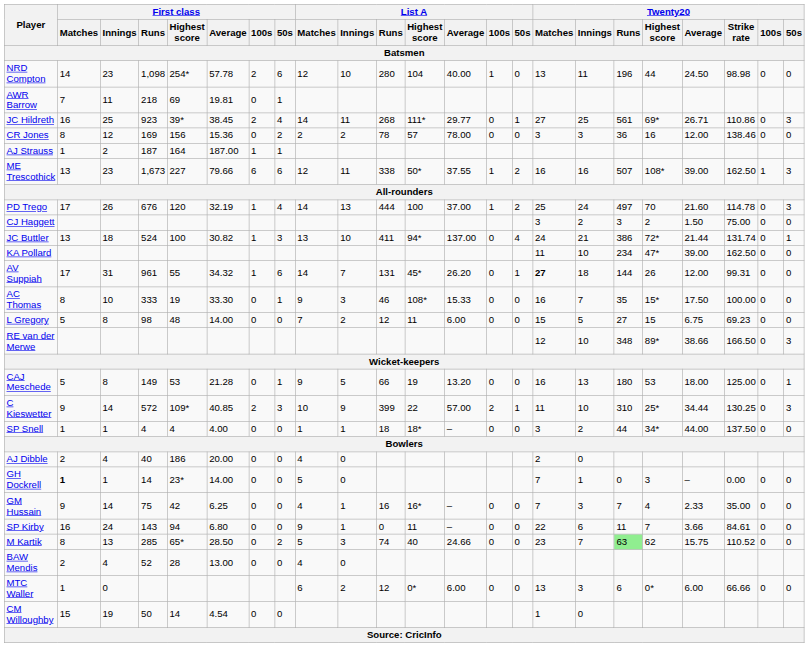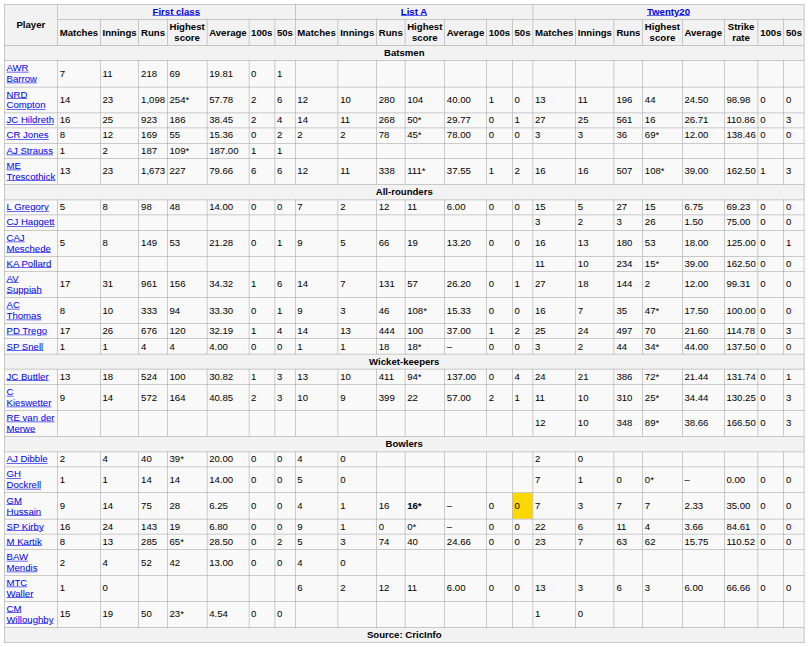rows swapped: AWR Barrow <-> NRD Compton
JC Hildreth | First class / Highest score: 39* -> 186
JC Hildreth | List A / Highest score: 111* -> 50*
JC Hildreth | Twenty20 / Highest score: 69* -> 16
CR Jones | First class / Highest score: 156 -> 55
CR Jones | List A / Highest score: 57 -> 45*
CR Jones | Twenty20 / Highest score: 16 -> 69*
AJ Strauss | First class / Highest score: 164 -> 109*
ME Trescothick | List A / Highest score: 50* -> 111*
rows swapped: L Gregory <-> PD Trego
CJ Haggett | Twenty20 / Highest score: 2 -> 26
rows swapped: CAJ Meschede <-> JC Buttler
KA Pollard | Twenty20 / Highest score: 47* -> 15*
AV Suppiah | First class / Highest score: 55 -> 156
AV Suppiah | List A / Highest score: 45* -> 57
AV Suppiah | Twenty20 / Matches: bold -> normal
AV Suppiah | Twenty20 / Highest score: 26 -> 2
AC Thomas | First class / Highest score: 19 -> 94
AC Thomas | Twenty20 / Highest score: 15* -> 47*
rows swapped: RE van der Merwe <-> SP Snell
C Kieswetter | First class / Highest score: 109* -> 164
AJ Dibble | First class / Highest score: 186 -> 39*
GH Dockrell | First class / Matches: bold -> normal
GH Dockrell | First class / Highest score: 23* -> 14
GH Dockrell | Twenty20 / Highest score: 3 -> 0*
GM Hussain | First class / Highest score: 42 -> 28
GM Hussain | List A / Highest score: normal -> bold
GM Hussain | List A / 50s: no background -> gold background
GM Hussain | Twenty20 / Highest score: 4 -> 7
SP Kirby | First class / Highest score: 94 -> 19
SP Kirby | List A / Highest score: 11 -> 0*
SP Kirby | Twenty20 / Highest score: 7 -> 4
M Kartik | Twenty20 / Runs: lightgreen background -> no background
BAW Mendis | First class / Highest score: 28 -> 42
MTC Waller | List A / Highest score: 0* -> 11
MTC Waller | Twenty20 / Highest score: 0* -> 3
CM Willoughby | First class / Highest score: 14 -> 23*
